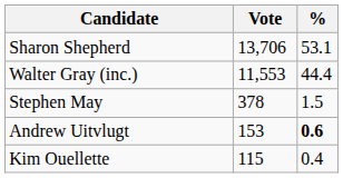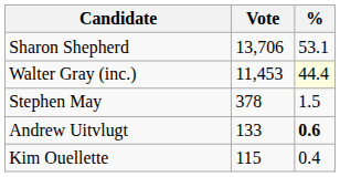Walter Gray (inc.) | Vote: 11,553 -> 11,453
Walter Gray (inc.) | %: no background -> lightyellow background
Andrew Uitvlugt | Vote: 153 -> 133
